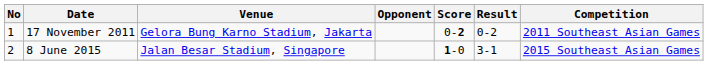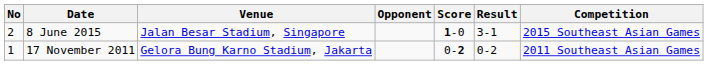rows swapped: 17 November 2011 <-> 8 June 2015
